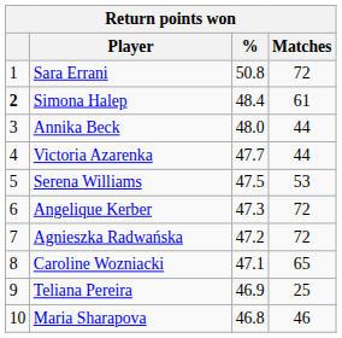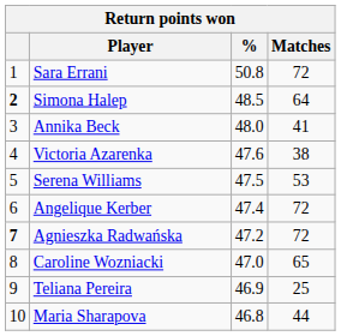Simona Halep | %: 48.4 -> 48.5
Simona Halep | Matches: 61 -> 64
Annika Beck | Matches: 44 -> 41
Victoria Azarenka | %: 47.7 -> 47.6
Victoria Azarenka | Matches: 44 -> 38
Angelique Kerber | %: 47.3 -> 47.4
Agnieszka Radwańska | column 1: normal -> bold
Caroline Wozniacki | %: 47.1 -> 47.0
Maria Sharapova | Matches: 46 -> 44
